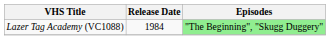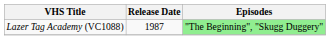Lazer Tag Academy (VC1088) | Release Date: 1984 -> 1987
